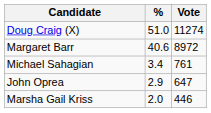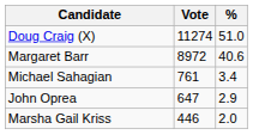columns swapped: Vote <-> %
